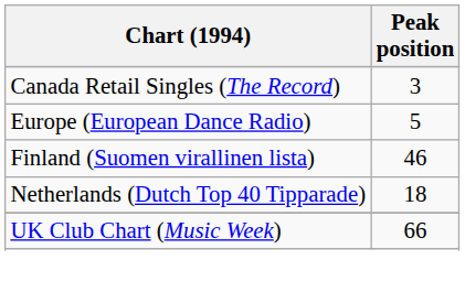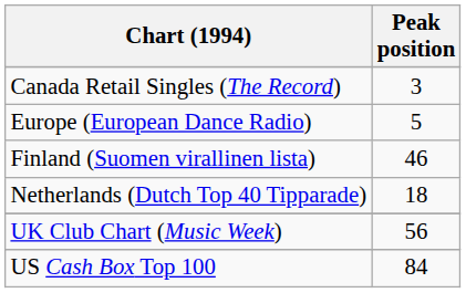UK Club Chart (Music Week) | Peak position: 66 -> 56
+ row: US Cash Box Top 100 | 84
